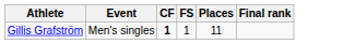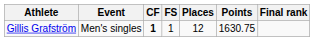+ column: Points | 1630.75
Gillis Grafström | Places: 11 -> 12
